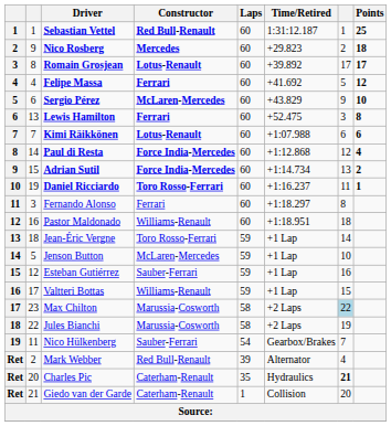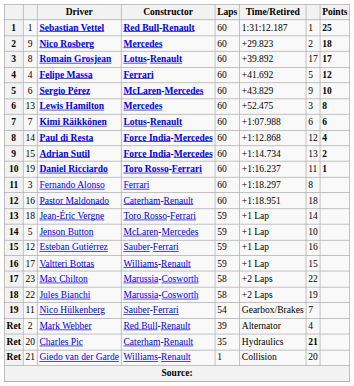Lewis Hamilton | Constructor: Ferrari -> Mercedes
Pastor Maldonado | Constructor: Williams-Renault -> Caterham-Renault
Max Chilton | column 7: lightblue background -> no background
Giedo van der Garde | Constructor: Caterham-Renault -> Williams-Renault
